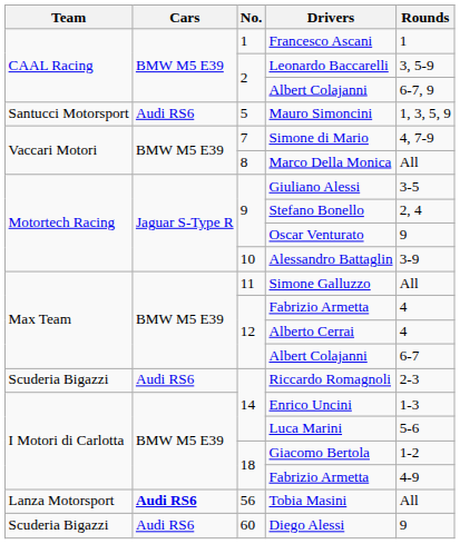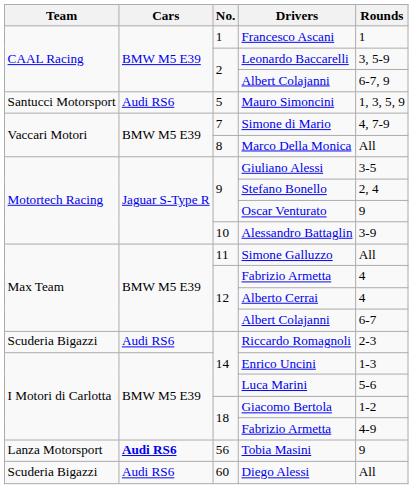Tobia Masini | Rounds: All -> 9
Diego Alessi | Rounds: 9 -> All
